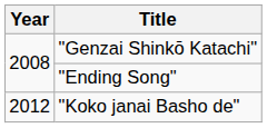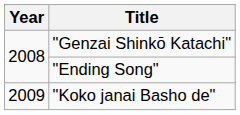"Koko janai Basho de" | Year: 2012 -> 2009
